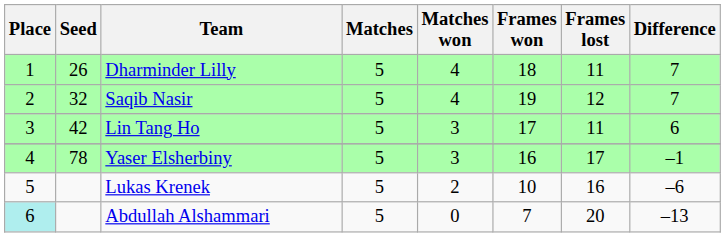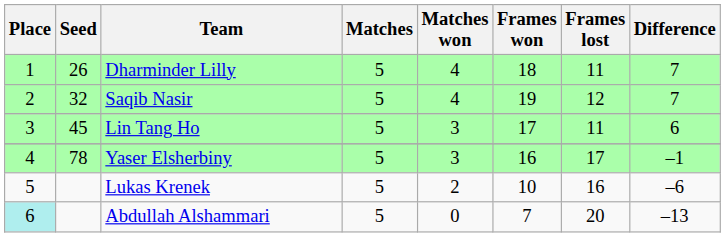Lin Tang Ho | Seed: 42 -> 45
